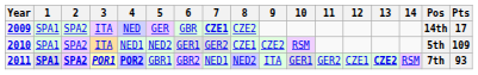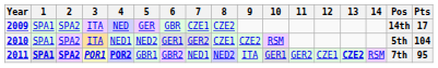2009 | 7: bold -> normal
2010 | Pts: 109 -> 104
2011 | Pts: 93 -> 95
